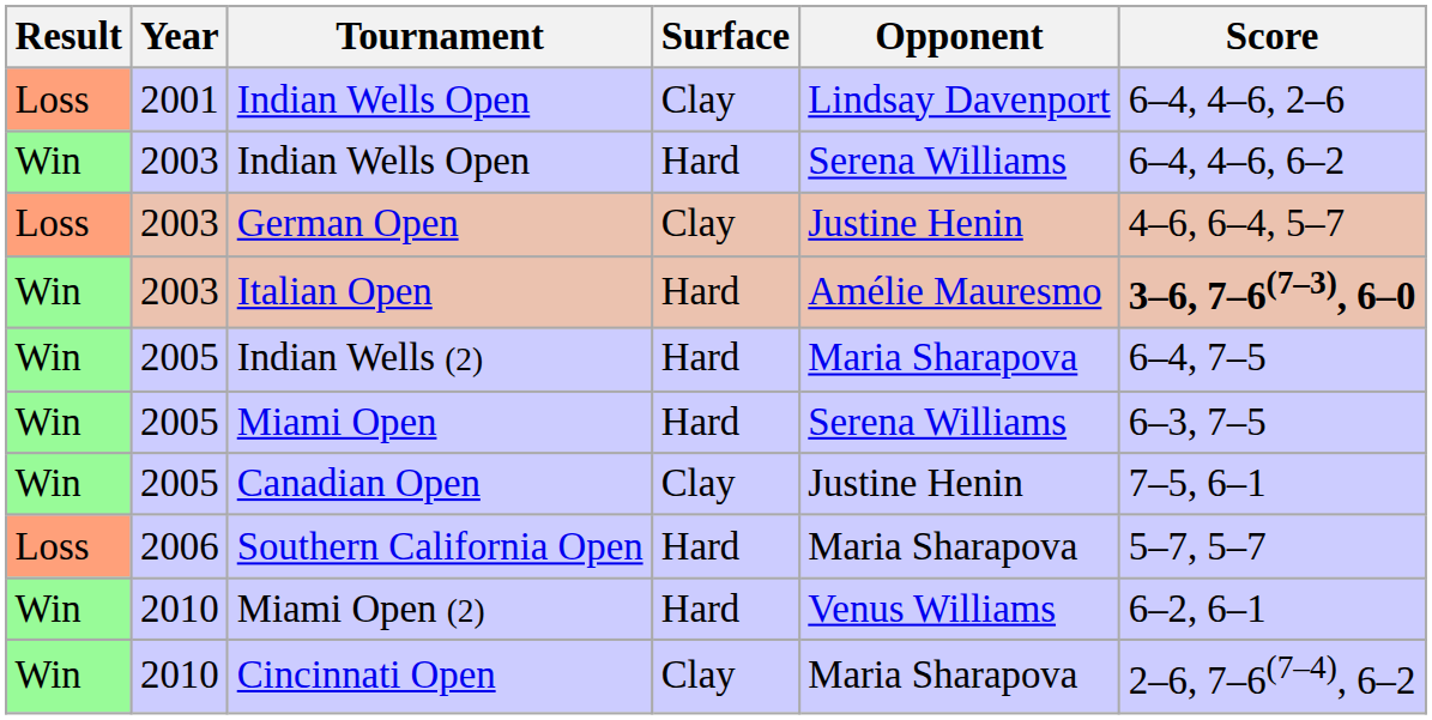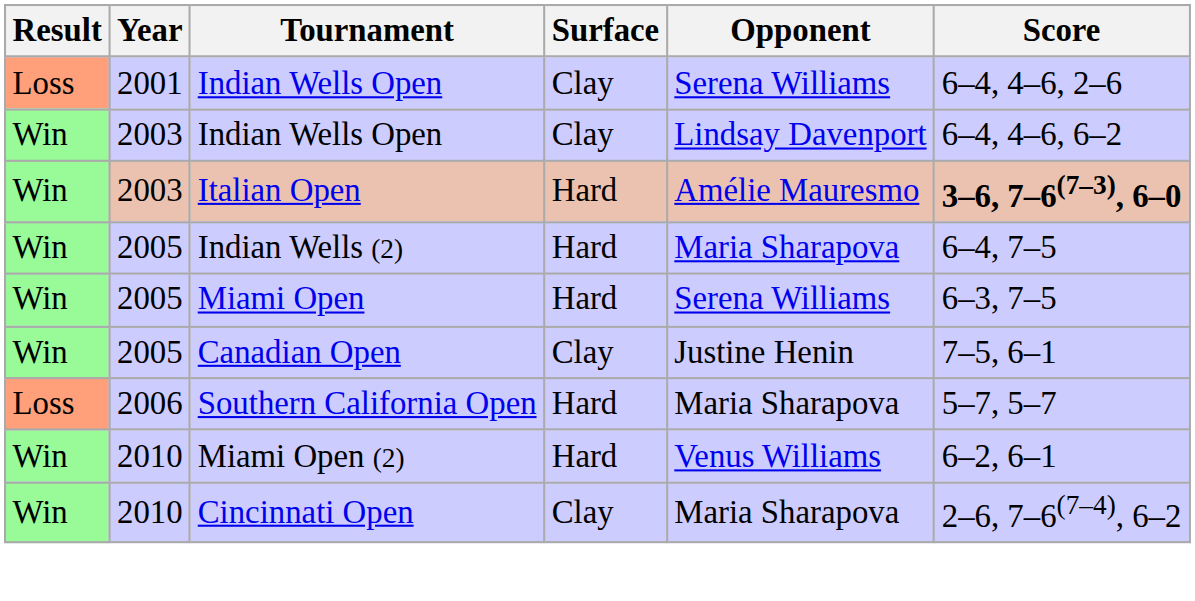2001 / Indian Wells Open | Opponent: Lindsay Davenport -> Serena Williams
2003 / Indian Wells Open | Surface: Hard -> Clay
2003 / Indian Wells Open | Opponent: Serena Williams -> Lindsay Davenport
- row: Loss | 2003 | German Open | Clay | Justine Henin | 4–6, 6–4, 5–7
